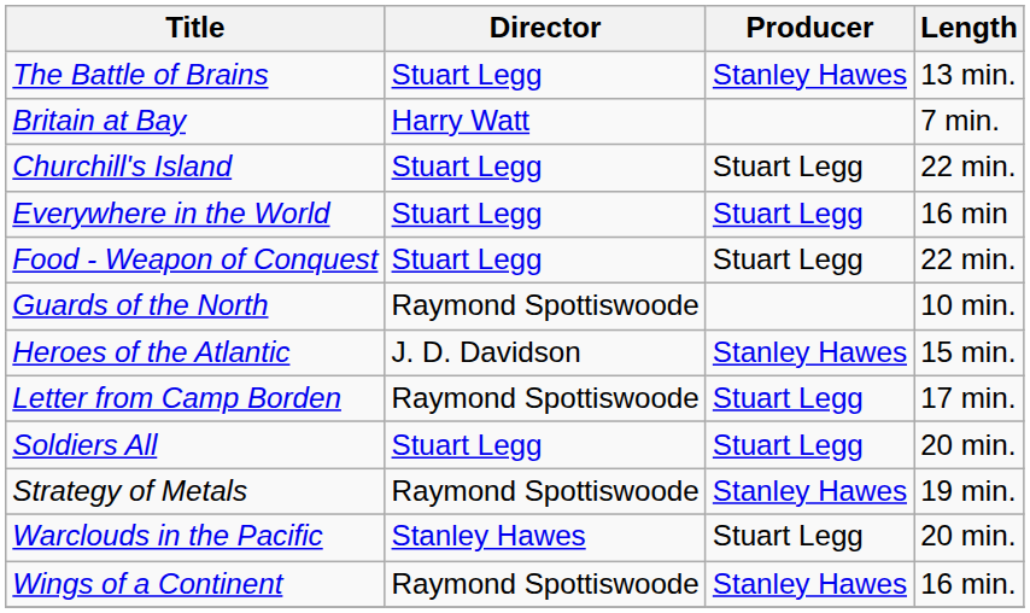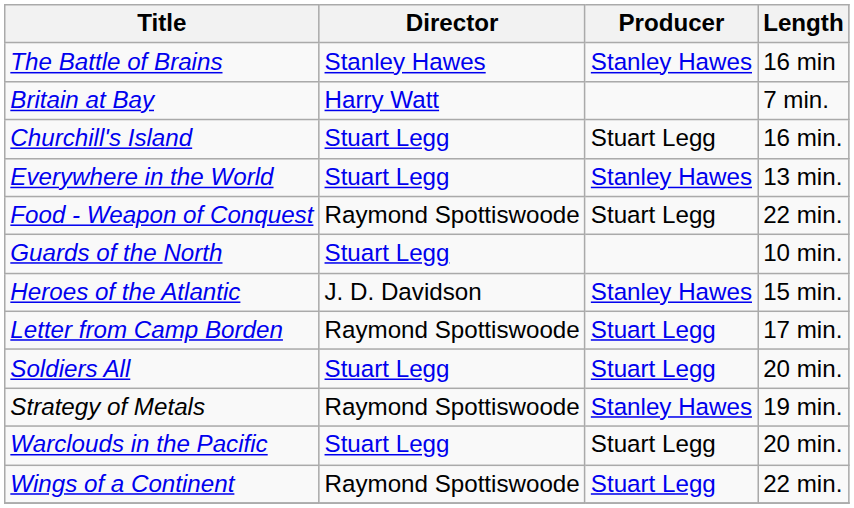The Battle of Brains | Director: Stuart Legg -> Stanley Hawes
The Battle of Brains | Length: 13 min. -> 16 min
Churchill's Island | Length: 22 min. -> 16 min.
Everywhere in the World | Producer: Stuart Legg -> Stanley Hawes
Everywhere in the World | Length: 16 min -> 13 min.
Food - Weapon of Conquest | Director: Stuart Legg -> Raymond Spottiswoode
Guards of the North | Director: Raymond Spottiswoode -> Stuart Legg
Warclouds in the Pacific | Director: Stanley Hawes -> Stuart Legg
Wings of a Continent | Producer: Stanley Hawes -> Stuart Legg
Wings of a Continent | Length: 16 min. -> 22 min.
